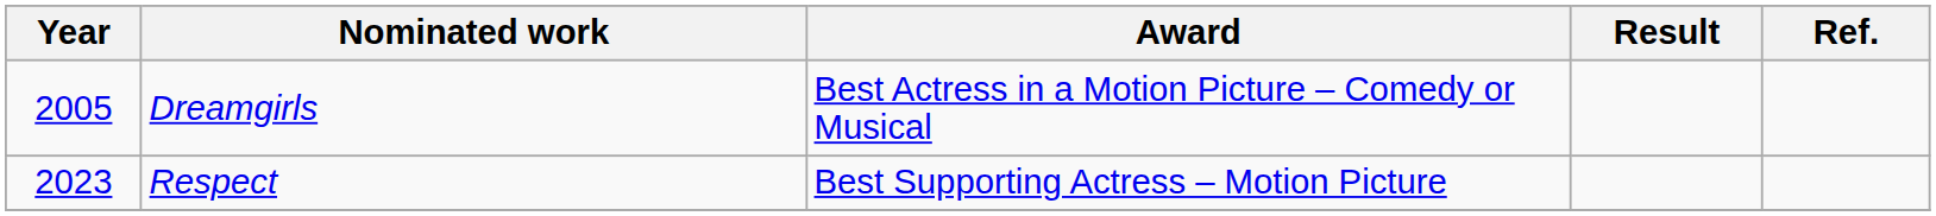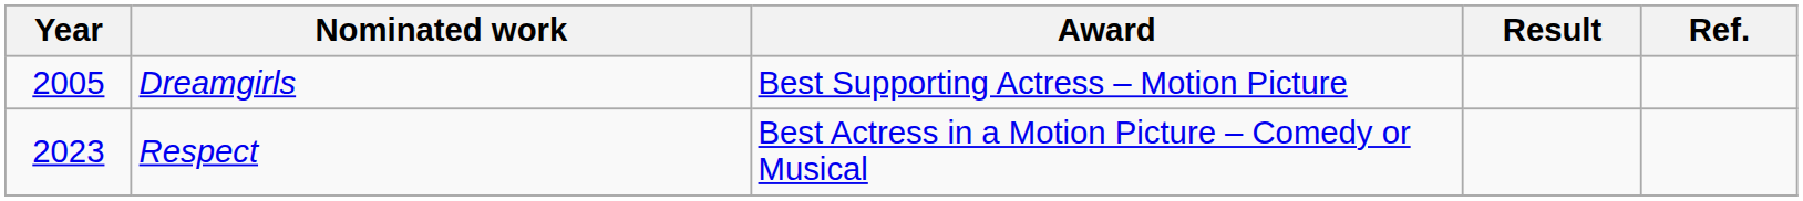Dreamgirls | Award: Best Actress in a Motion Picture – Comedy or Musical -> Best Supporting Actress – Motion Picture
Respect | Award: Best Supporting Actress – Motion Picture -> Best Actress in a Motion Picture – Comedy or Musical
